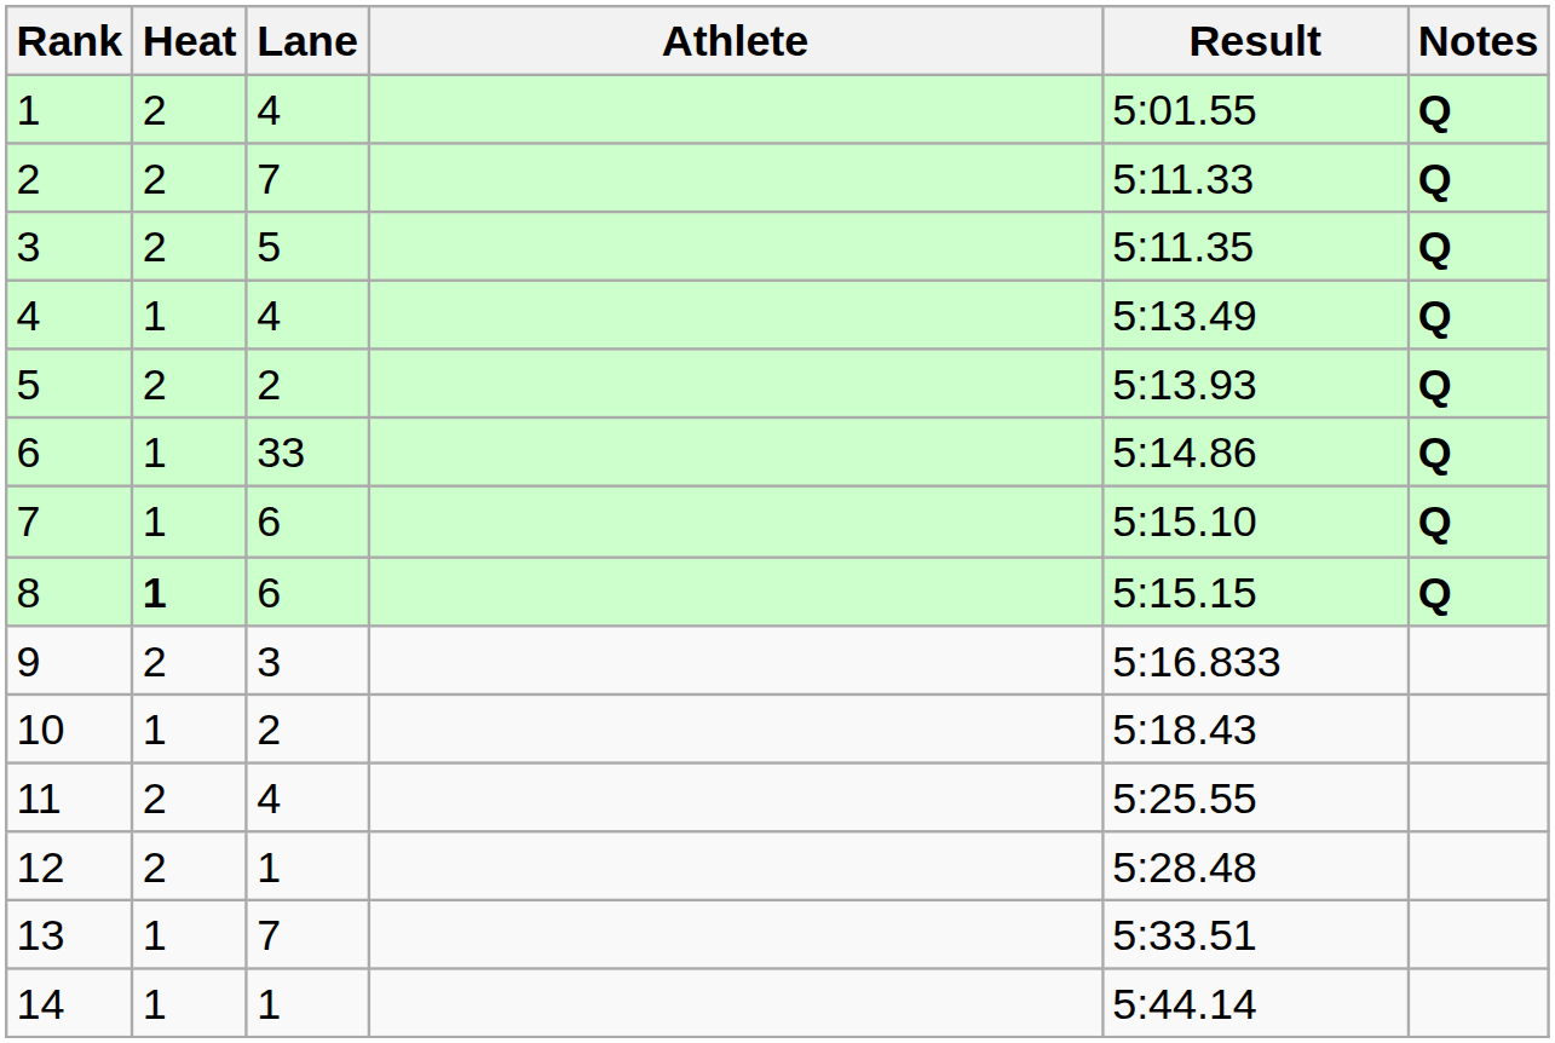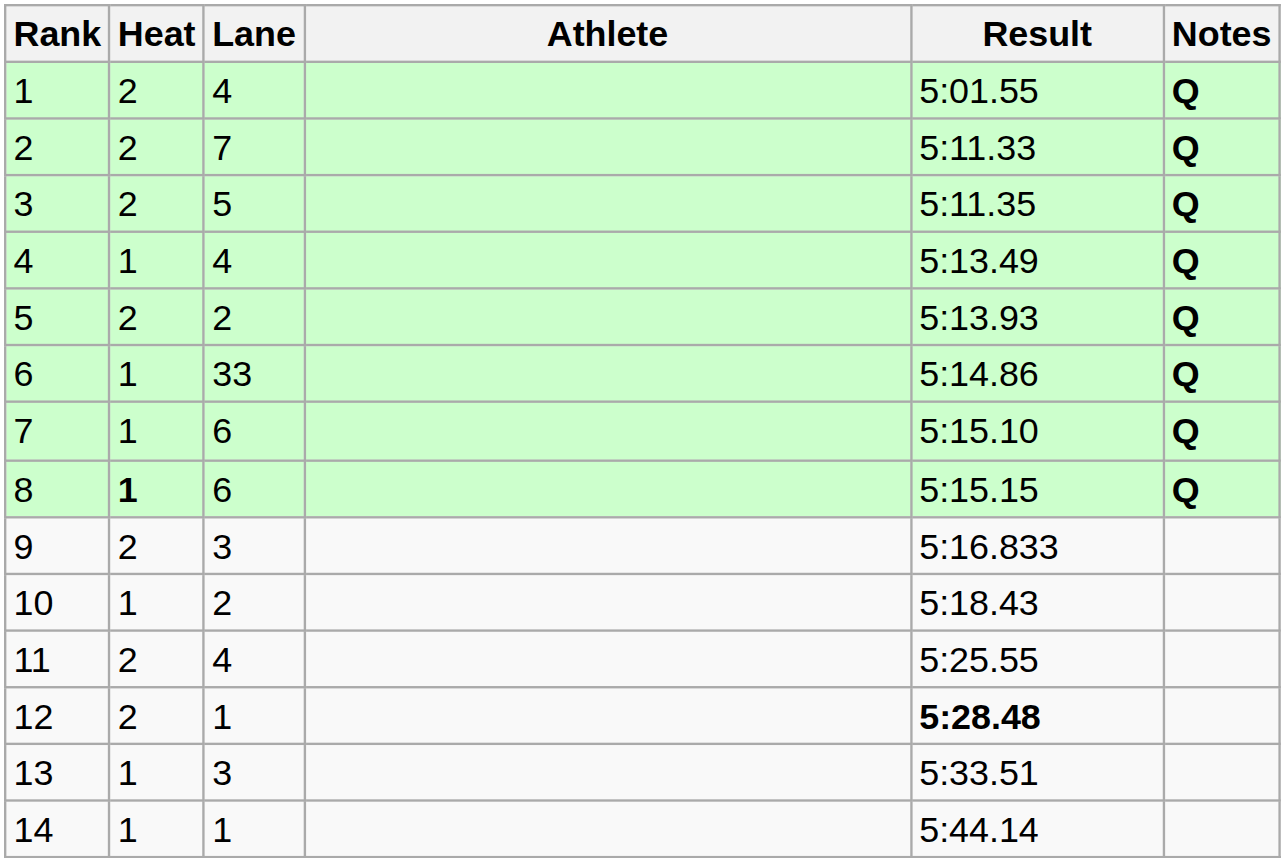12 | Result: normal -> bold
13 | Lane: 7 -> 3
